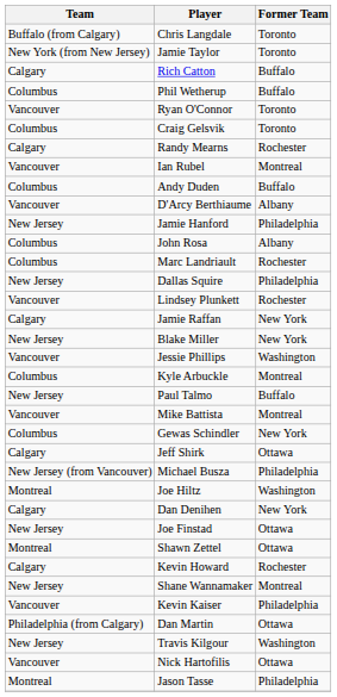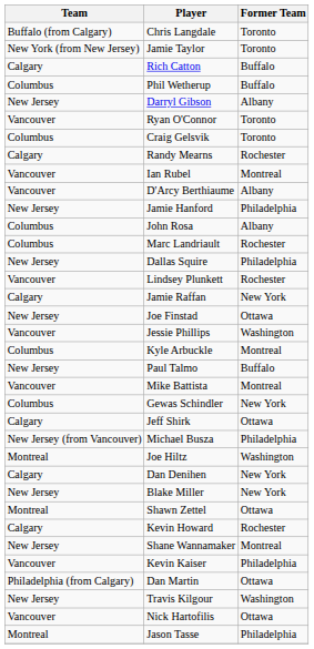+ row: New Jersey | Darryl Gibson | Albany
- row: Columbus | Andy Duden | Buffalo
rows swapped: Joe Finstad <-> Blake Miller
